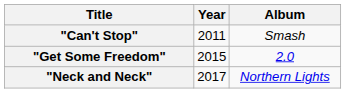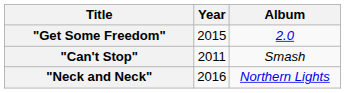rows swapped: "Can't Stop" <-> "Get Some Freedom"
"Neck and Neck" | Year: 2017 -> 2016
